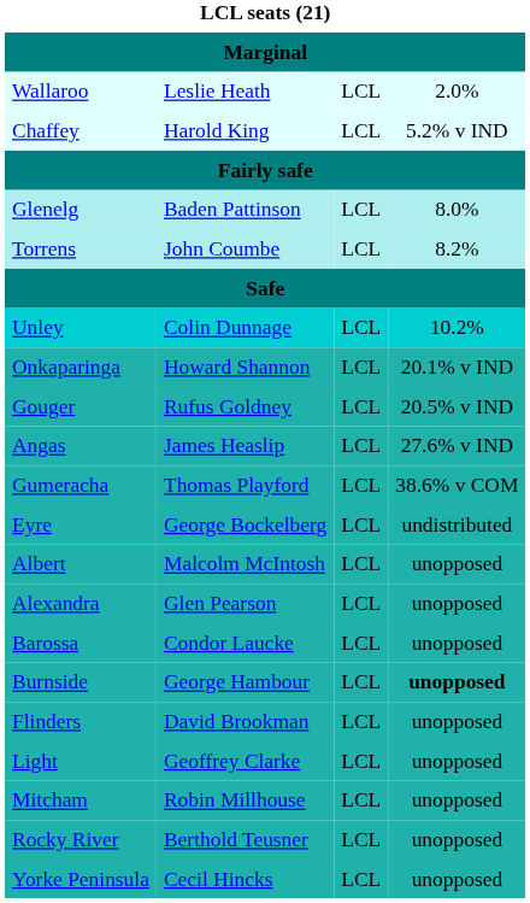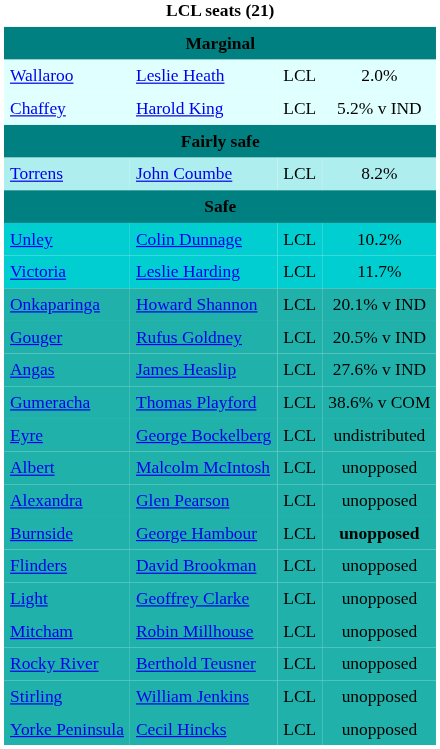- row: Glenelg | Baden Pattinson | LCL | 8.0%
+ row: Victoria | Leslie Harding | LCL | 11.7%
- row: Barossa | Condor Laucke | LCL | unopposed
+ row: Stirling | William Jenkins | LCL | unopposed
